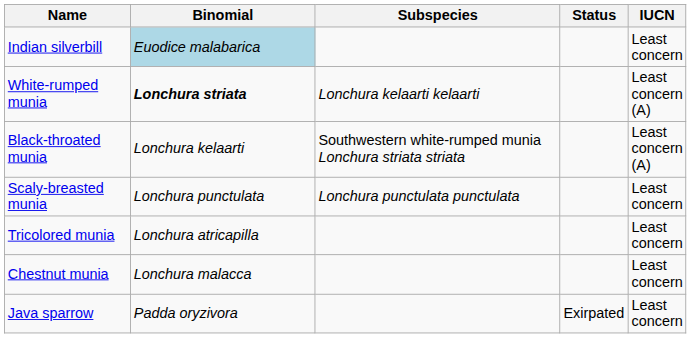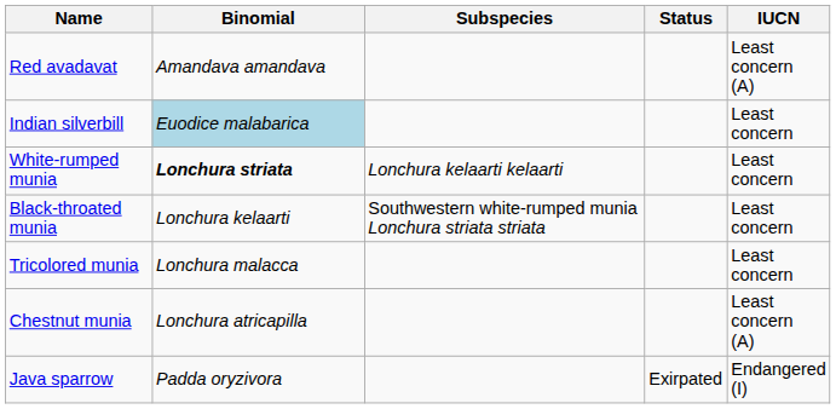+ row: Red avadavat | Amandava amandava | Least concern (A)
White-rumped munia | IUCN: Least concern (A) -> Least concern
Black-throated munia | IUCN: Least concern (A) -> Least concern
- row: Scaly-breasted munia | Lonchura punctulata | Lonchura punctulata punctulata | Least concern
Tricolored munia | Binomial: Lonchura atricapilla -> Lonchura malacca
Chestnut munia | Binomial: Lonchura malacca -> Lonchura atricapilla
Chestnut munia | IUCN: Least concern -> Least concern (A)
Java sparrow | IUCN: Least concern -> Endangered (I)
